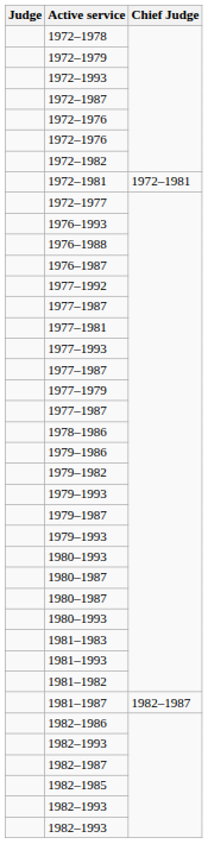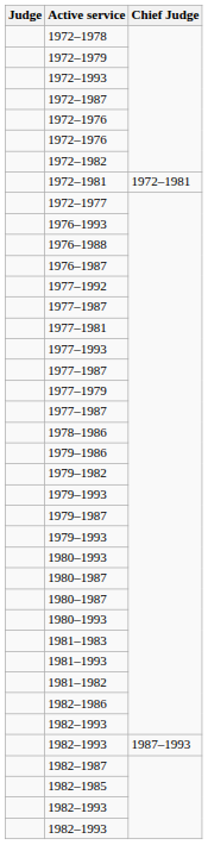- row: 1981–1987 | 1982–1987
+ row: 1982–1993 | 1987–1993
